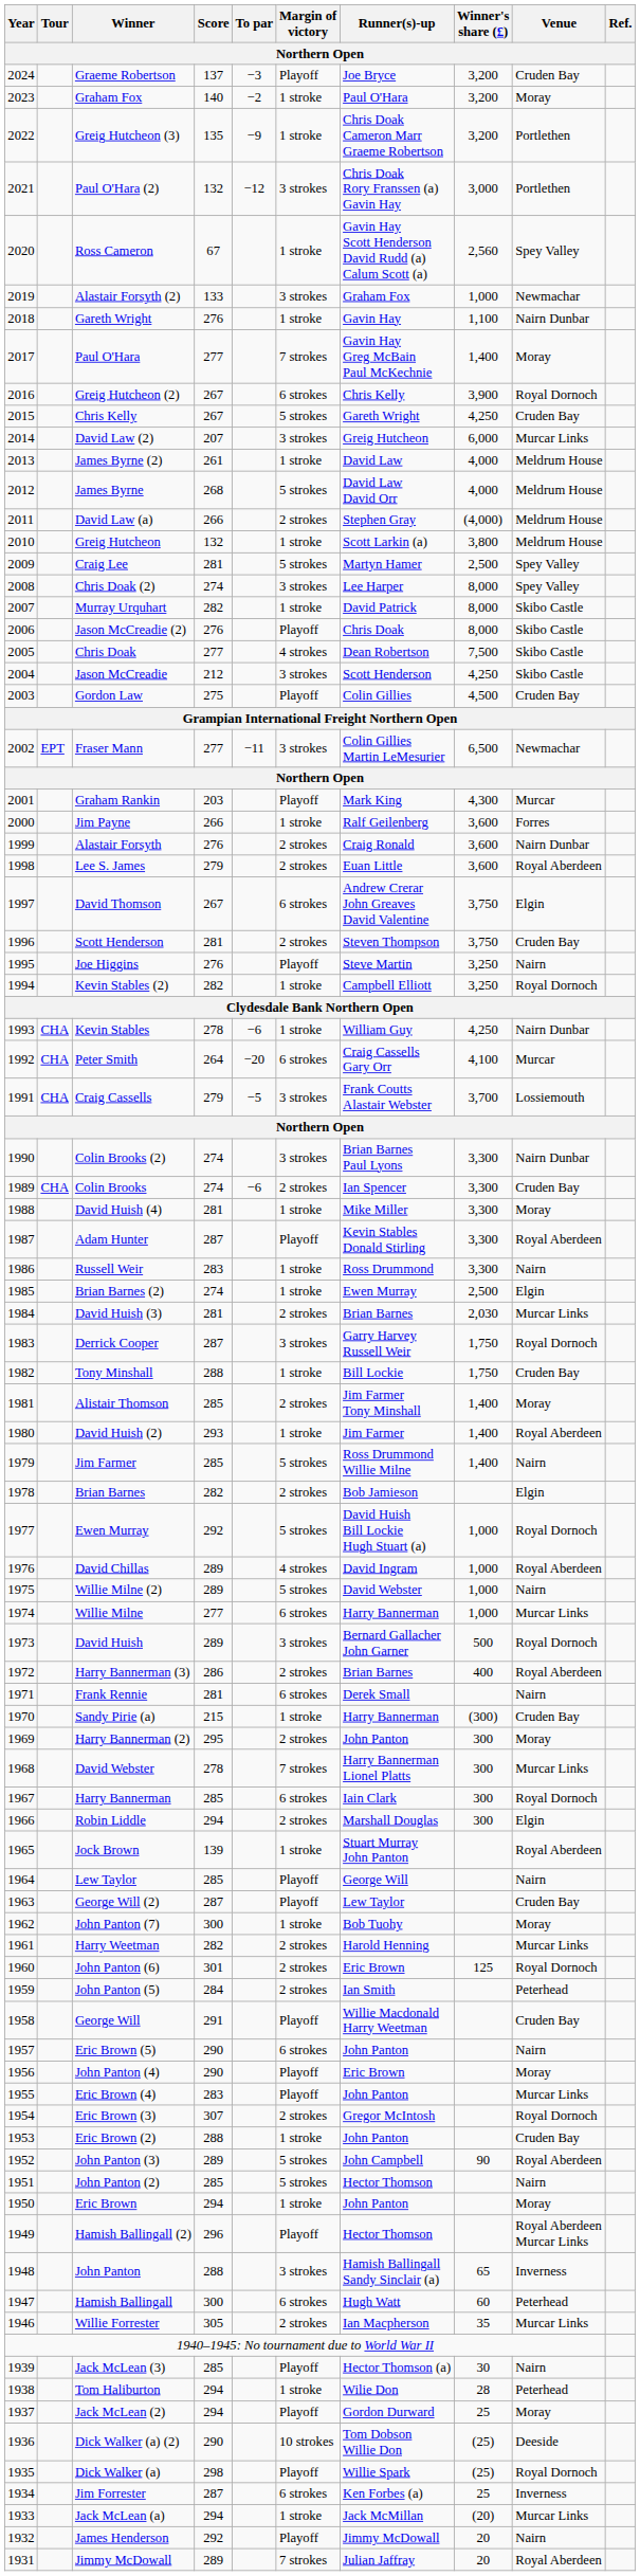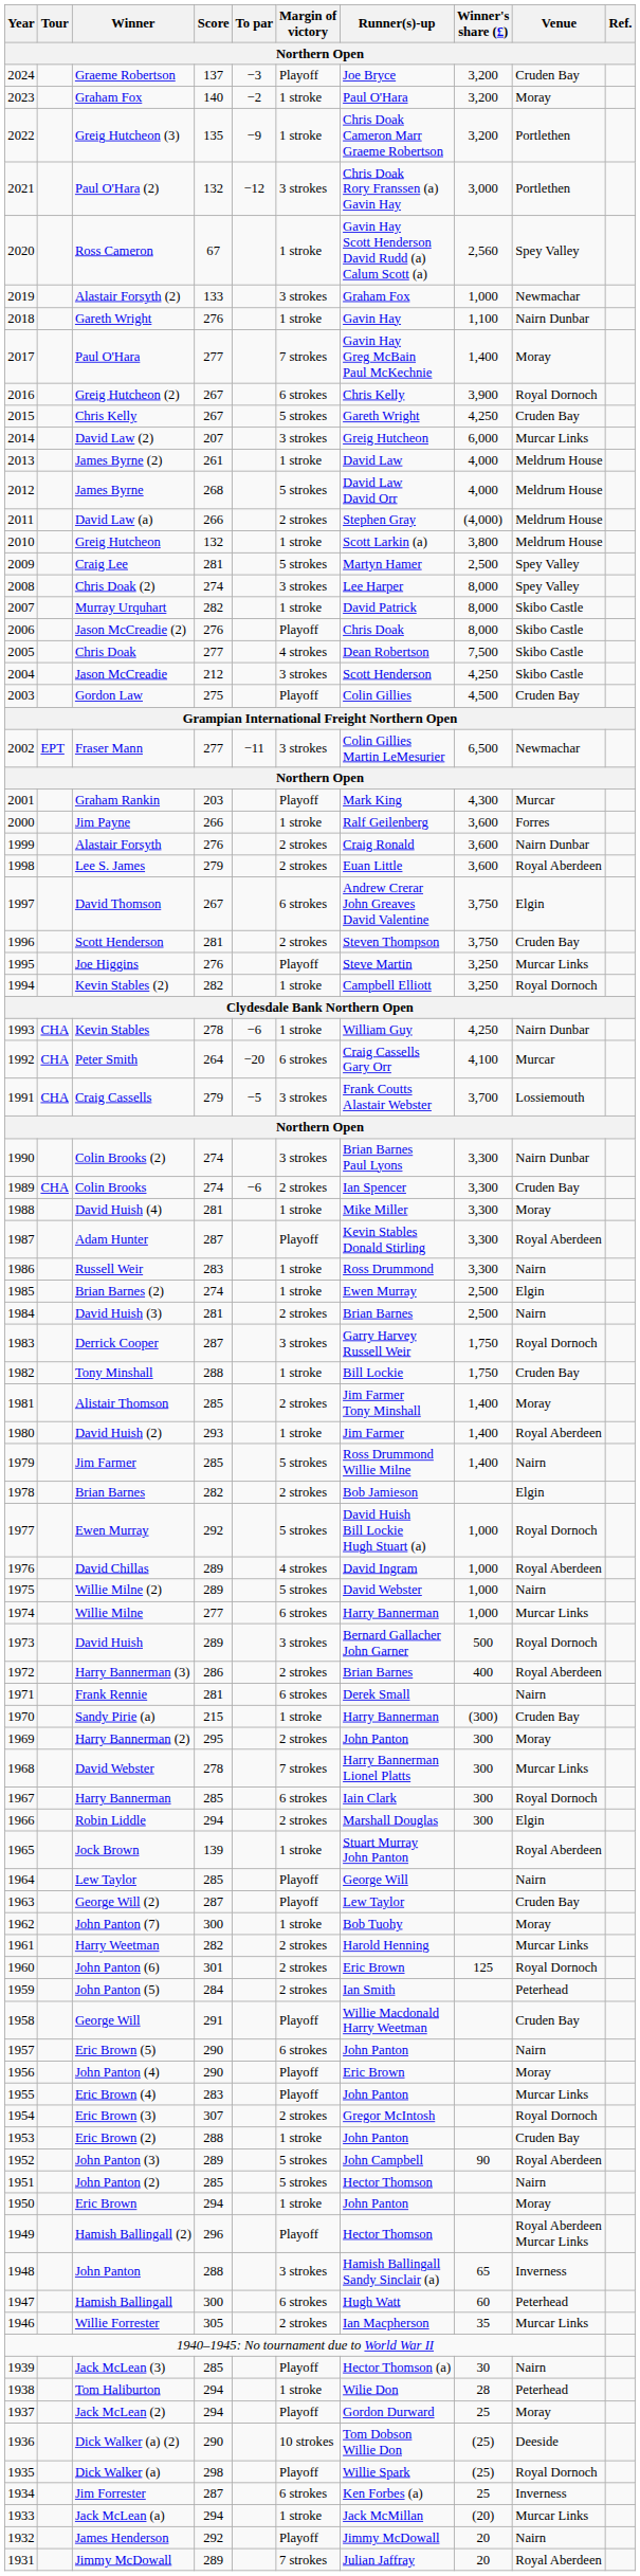Joe Higgins | Venue: Nairn -> Murcar Links
David Huish (3) | Winner's share (£): 2,030 -> 2,500
David Huish (3) | Venue: Murcar Links -> Nairn
